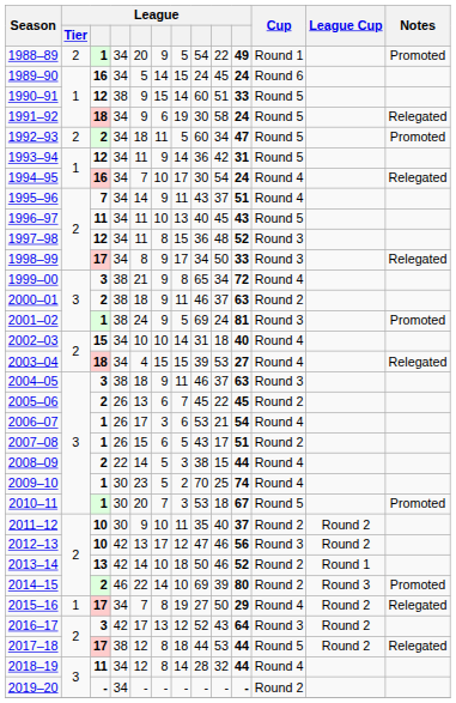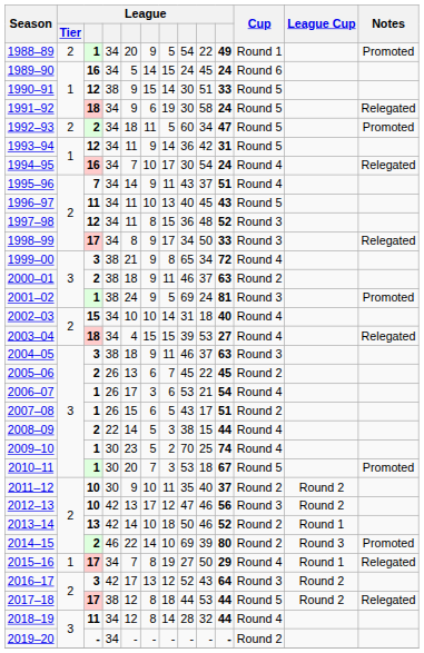1990–91 | column 8: 60 -> 30
2015–16 | League Cup: Round 2 -> Round 1
